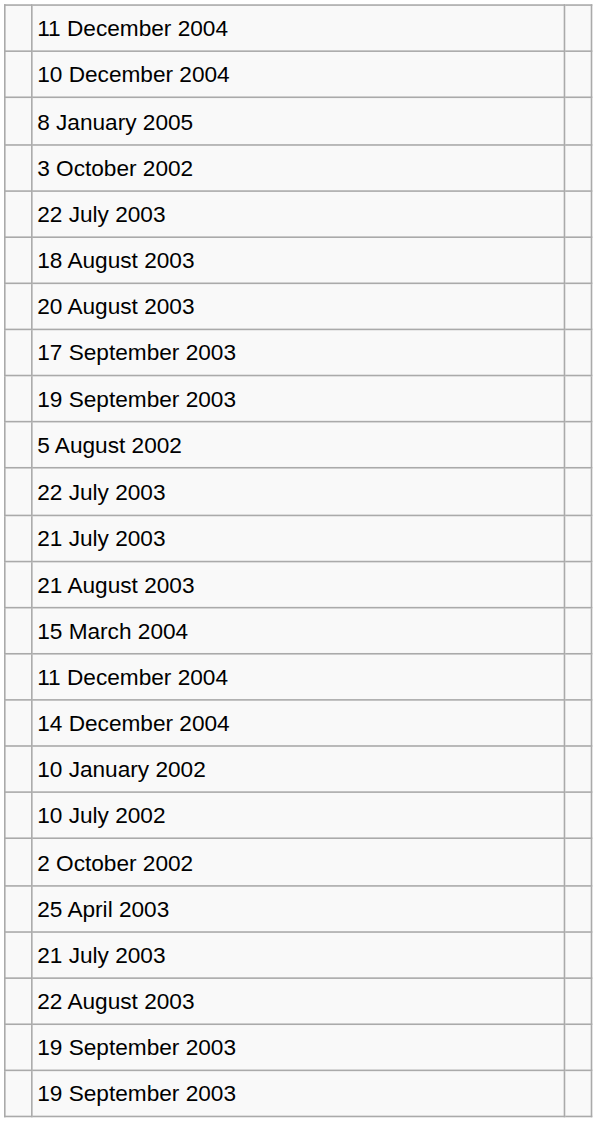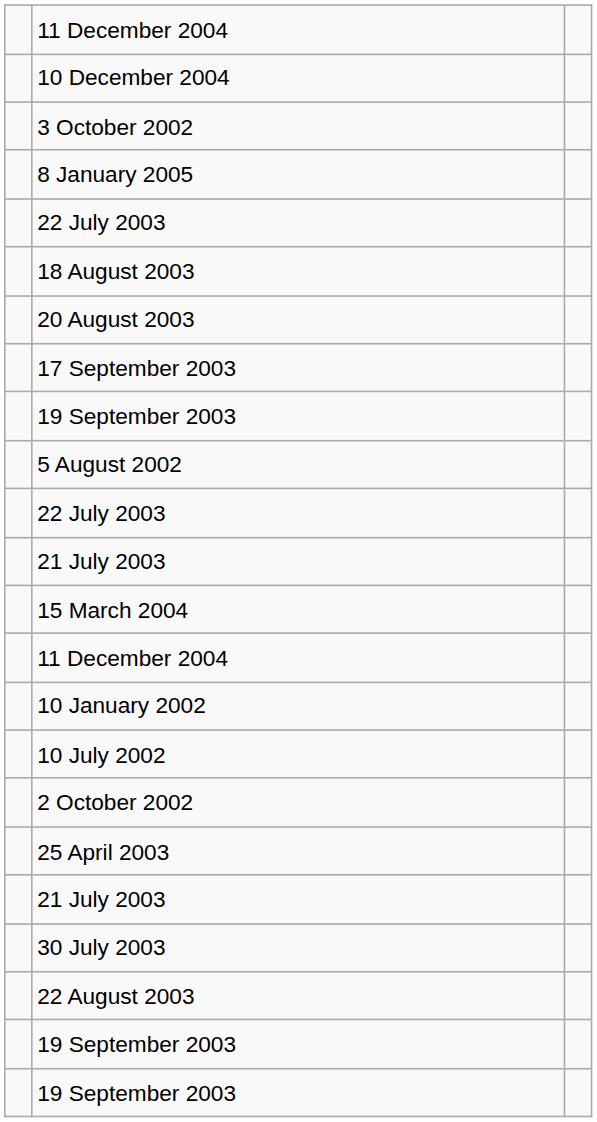rows swapped: 8 January 2005 <-> 3 October 2002
- row: 21 August 2003
- row: 14 December 2004
+ row: 30 July 2003
